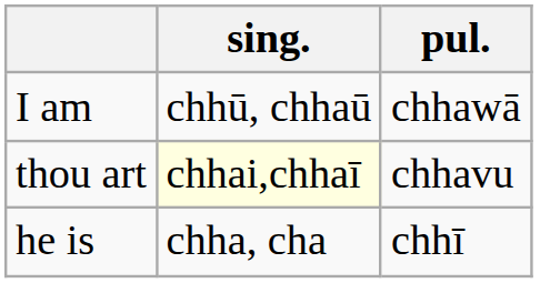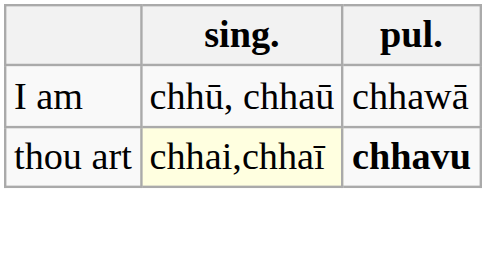thou art | pul.: normal -> bold
- row: he is | chha, cha | chhī
